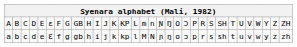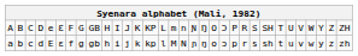A | column 5: E -> e
A | column 6: ɛ -> Ɛ
a | column 5: e -> E
a | column 6: Ɛ -> ɛ
